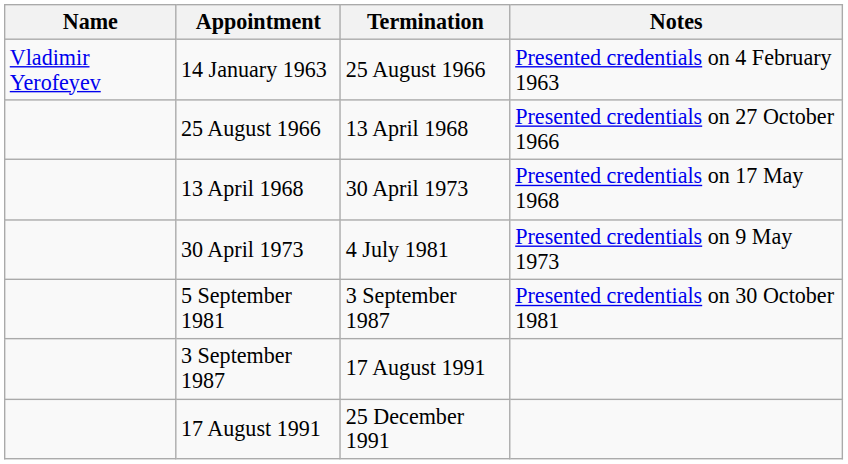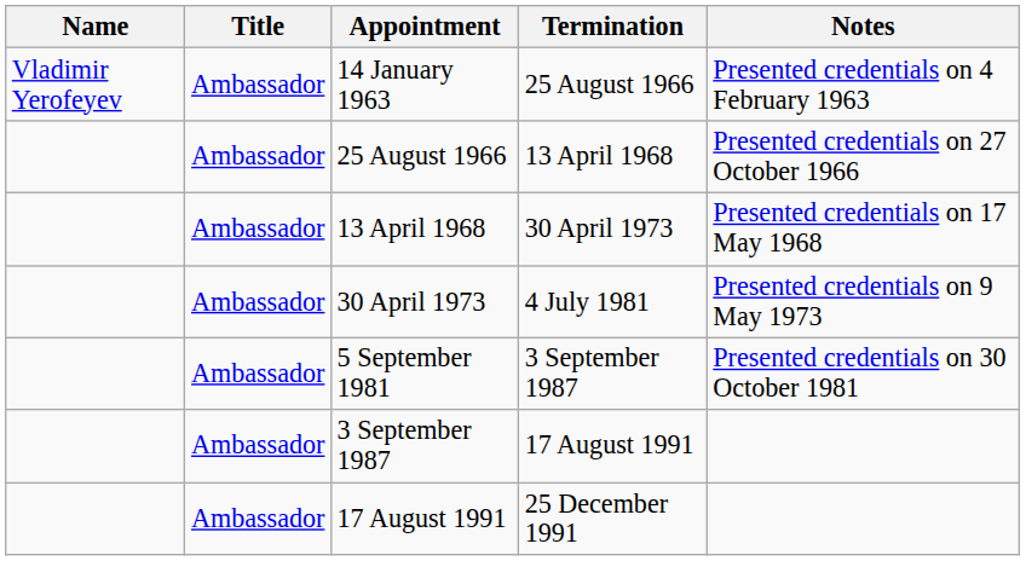+ column: Title | Ambassador | Ambassador | Ambassador | Ambassador | Ambassador | Ambassador | Ambassador
